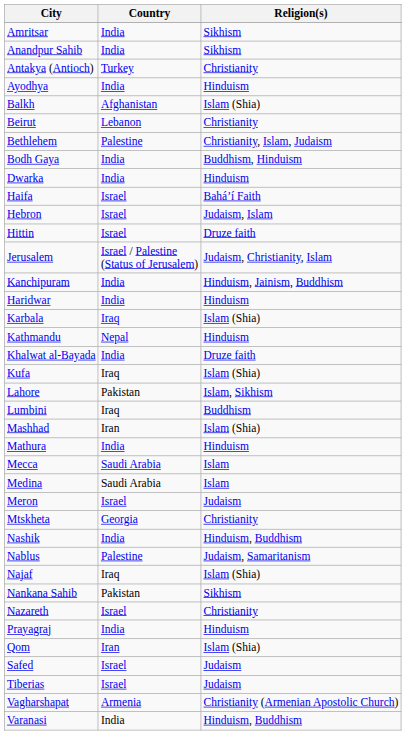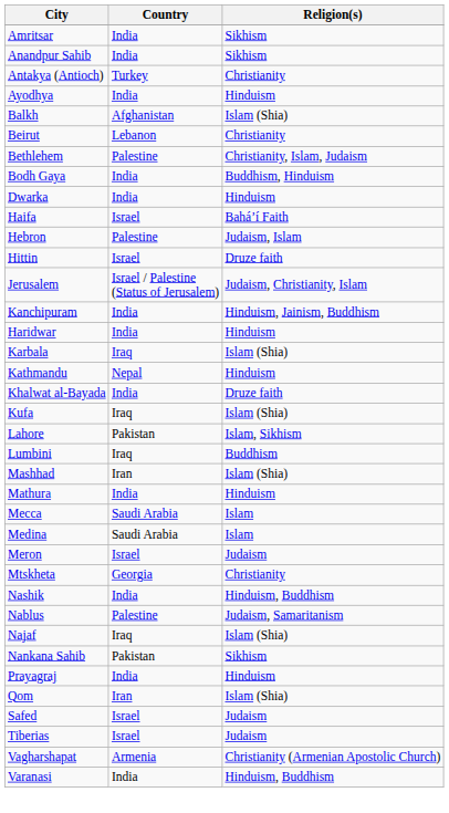Hebron | Country: Israel -> Palestine
- row: Nazareth | Israel | Christianity
